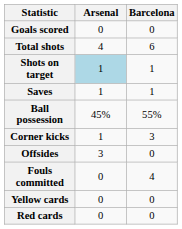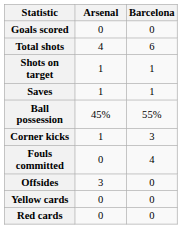Shots on target | Arsenal: lightblue background -> no background
rows swapped: Fouls committed <-> Offsides
